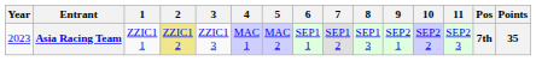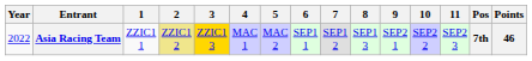Asia Racing Team | Year: 2023 -> 2022
Asia Racing Team | 3: no background -> gold background
Asia Racing Team | Points: 35 -> 46
